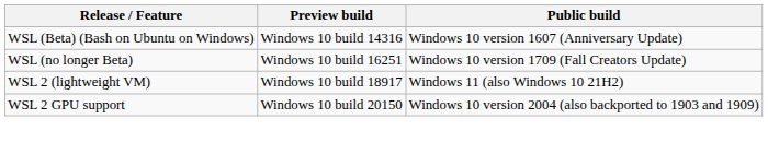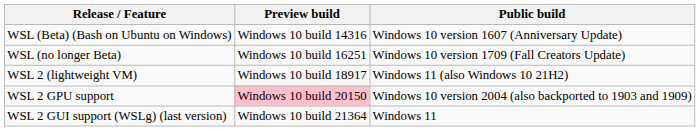WSL 2 GPU support | Preview build: no background -> pink background
+ row: WSL 2 GUI support (WSLg) (last version) | Windows 10 build 21364 | Windows 11
